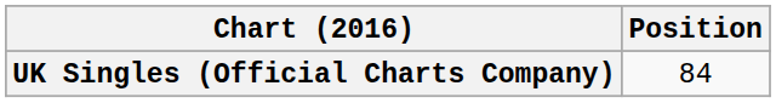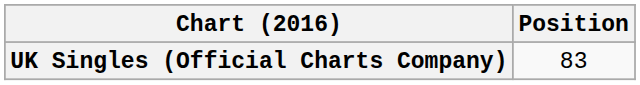UK Singles (Official Charts Company) | Position: 84 -> 83
